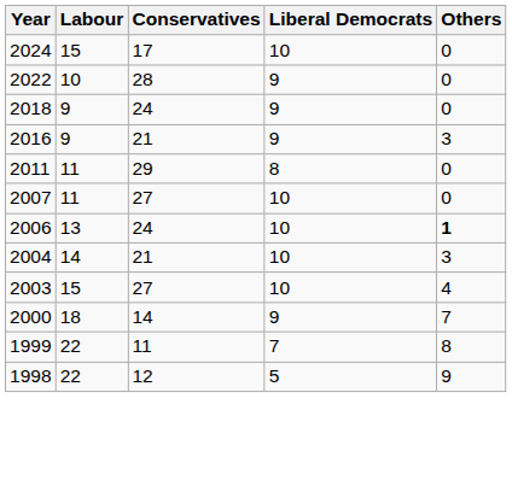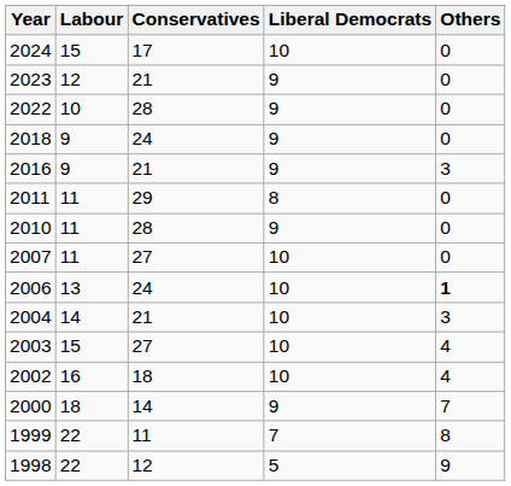+ row: 2023 | 12 | 21 | 9 | 0
+ row: 2010 | 11 | 28 | 9 | 0
+ row: 2002 | 16 | 18 | 10 | 4
